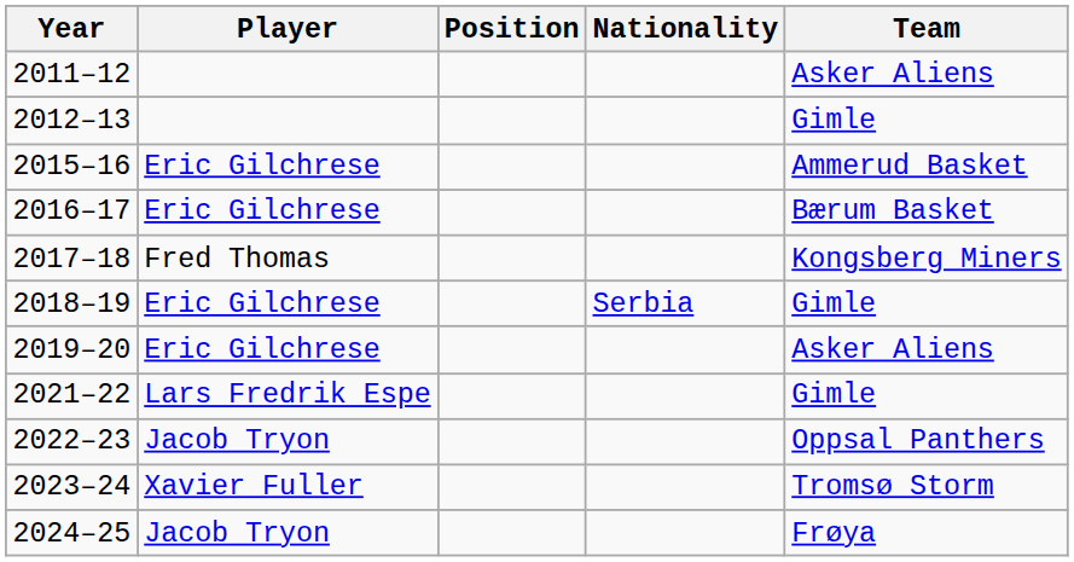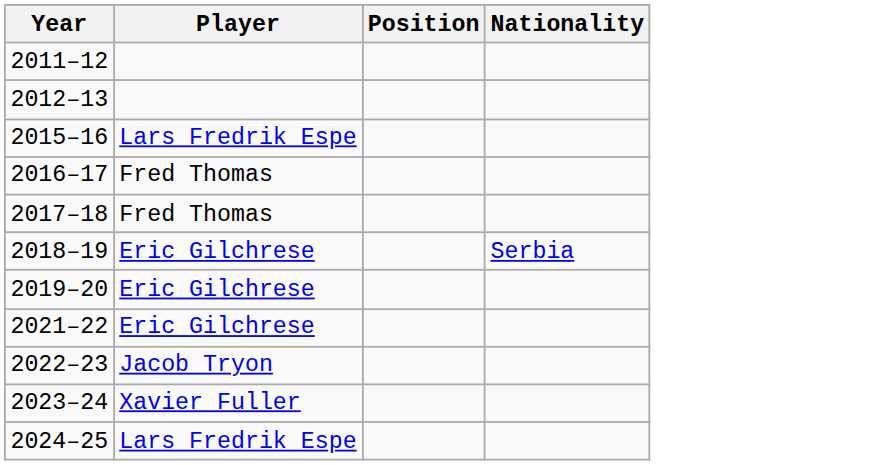- column: Team | Asker Aliens | Gimle | Ammerud Basket | Bærum Basket | Kongsberg Miners | Gimle | Asker Aliens | Gimle | Oppsal Panthers | Tromsø Storm | Frøya
2015–16 | Player: Eric Gilchrese -> Lars Fredrik Espe
2016–17 | Player: Eric Gilchrese -> Fred Thomas
2021–22 | Player: Lars Fredrik Espe -> Eric Gilchrese
2024–25 | Player: Jacob Tryon -> Lars Fredrik Espe
